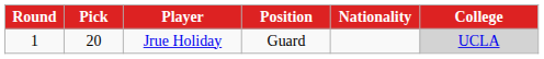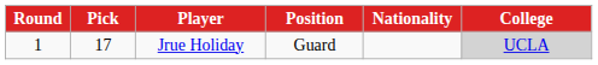Jrue Holiday | Pick: 20 -> 17
